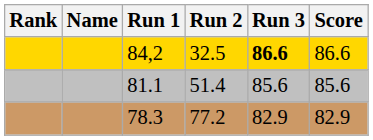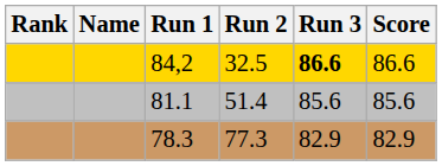78.3 | Run 2: 77.2 -> 77.3
